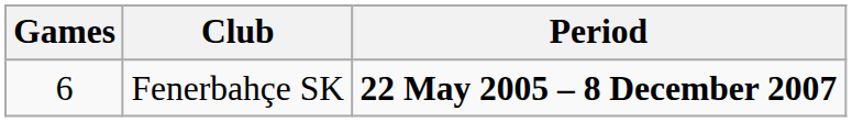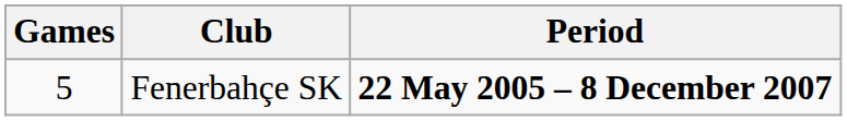Fenerbahçe SK | Games: 6 -> 5
